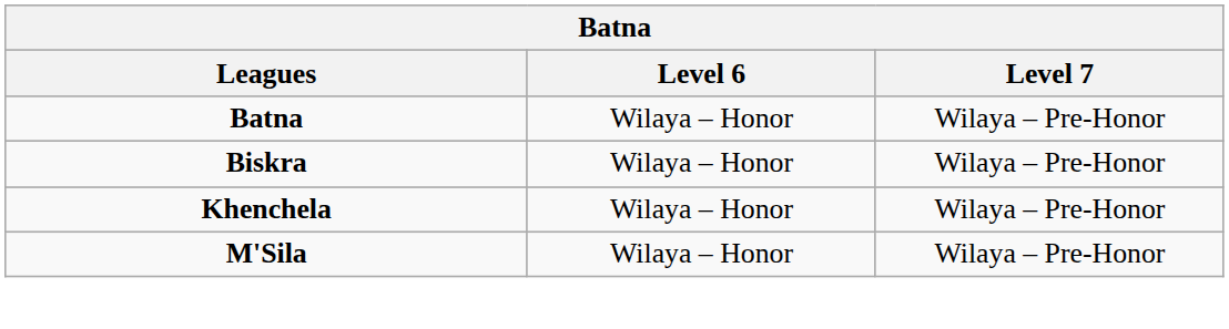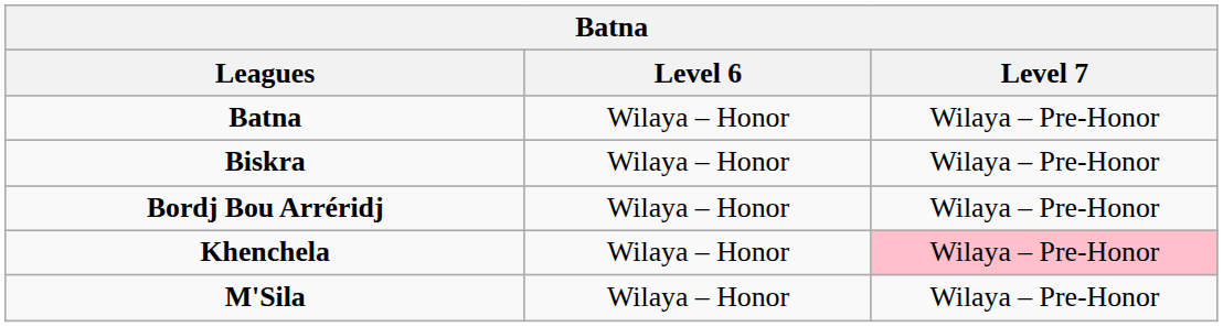+ row: Bordj Bou Arréridj | Wilaya – Honor | Wilaya – Pre-Honor
Khenchela | Level 7: no background -> pink background
